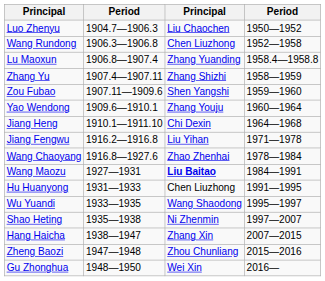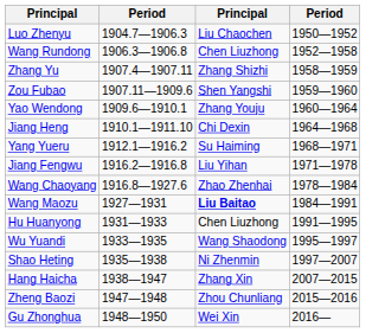- row: Lu Maoxun | 1906.8—1907.4 | Zhang Yuanding | 1958.4—1958.8
+ row: Yang Yueru | 1912.1—1916.2 | Su Haiming | 1968—1971
